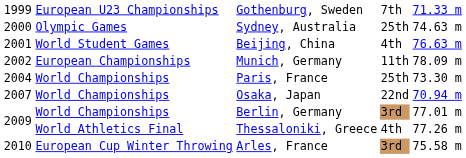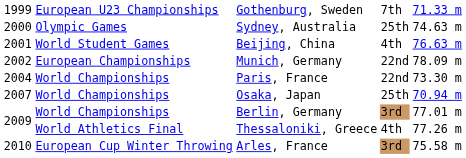Munich, Germany | column 4: 11th -> 22nd
Paris, France | column 4: 25th -> 22nd
Osaka, Japan | column 4: 22nd -> 25th
